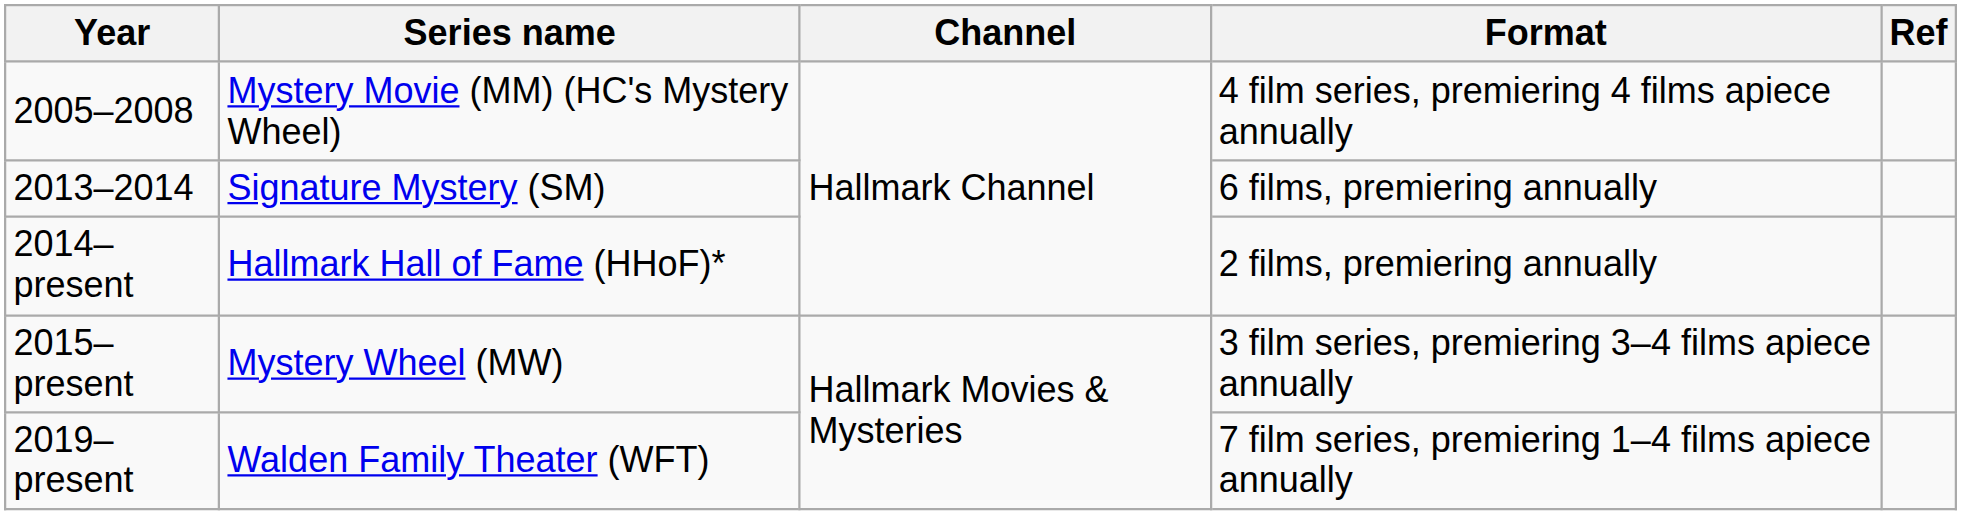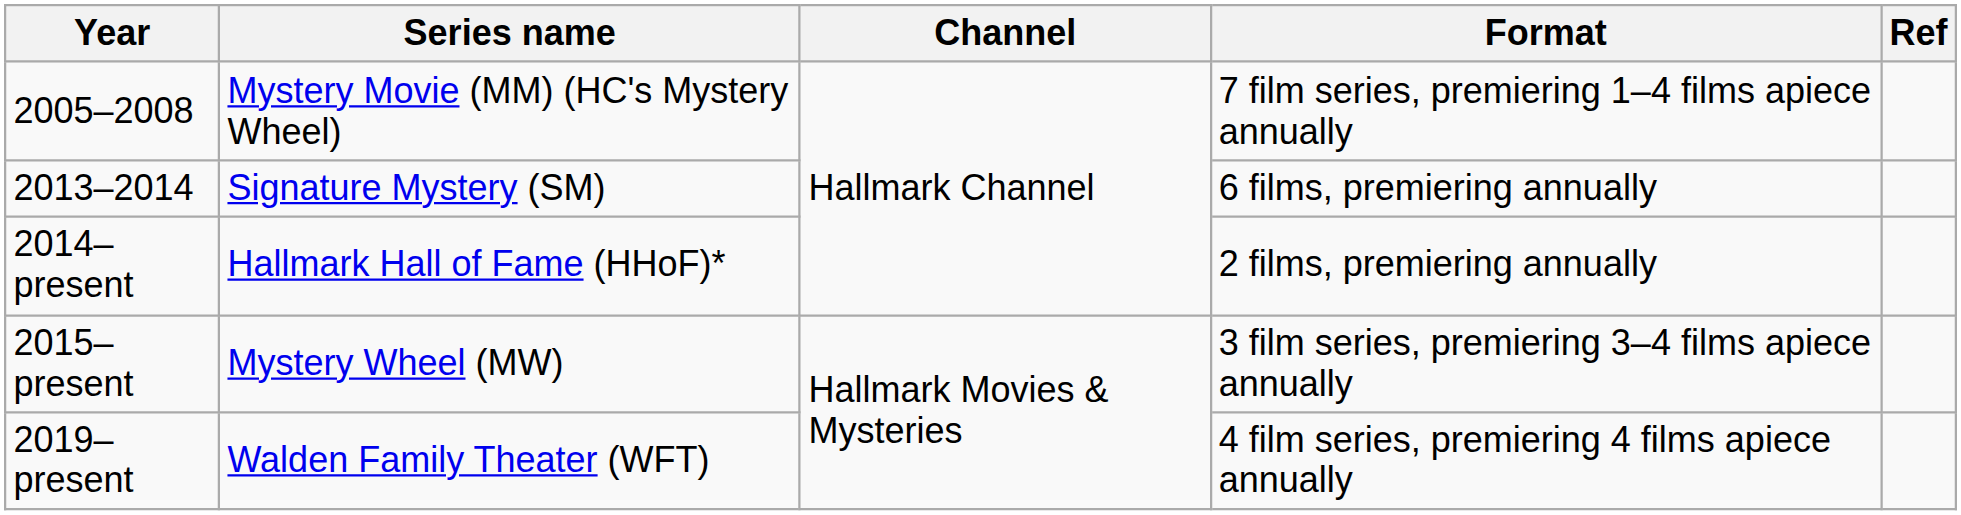2005–2008 | Format: 4 film series, premiering 4 films apiece annually -> 7 film series, premiering 1–4 films apiece annually
2019–present | Format: 7 film series, premiering 1–4 films apiece annually -> 4 film series, premiering 4 films apiece annually
